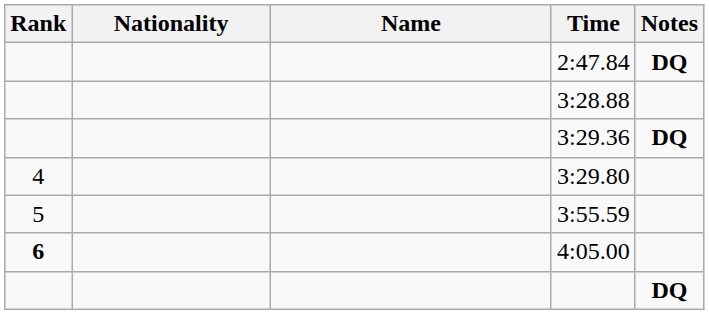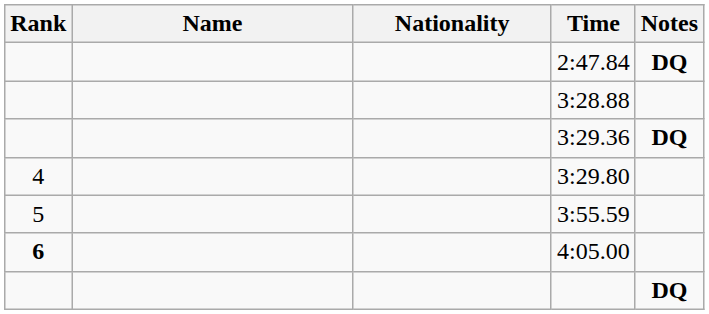columns swapped: Name <-> Nationality
